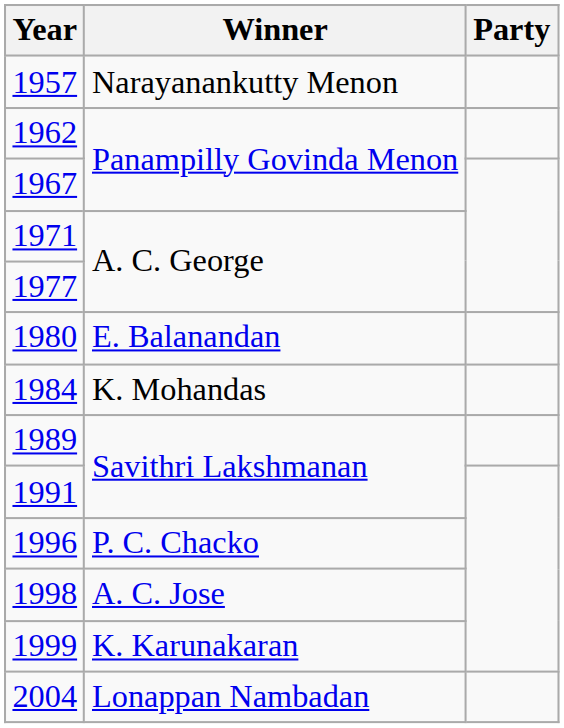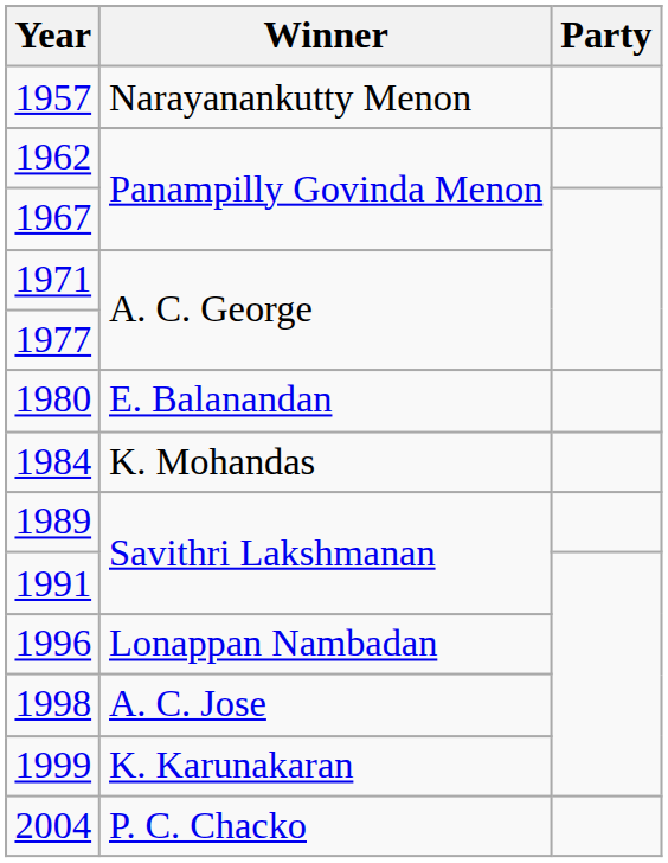1996 | Winner: P. C. Chacko -> Lonappan Nambadan
2004 | Winner: Lonappan Nambadan -> P. C. Chacko
